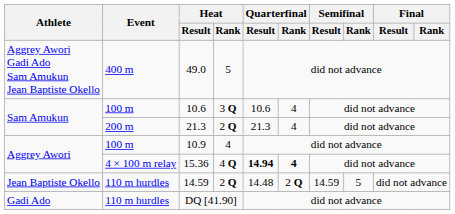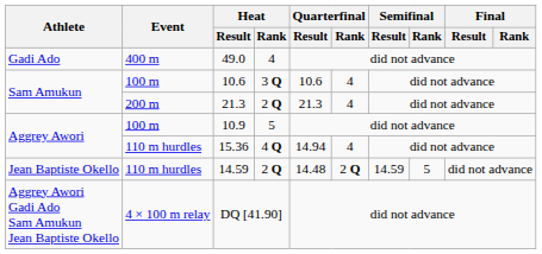49.0 | Athlete: Aggrey Awori Gadi Ado Sam Amukun Jean Baptiste Okello -> Gadi Ado
49.0 | Heat / Rank: 5 -> 4
10.9 | Heat / Rank: 4 -> 5
15.36 | Event: 4 × 100 m relay -> 110 m hurdles
15.36 | Quarterfinal / Result: bold -> normal
15.36 | Quarterfinal / Rank: bold -> normal
DQ [41.90] | Athlete: Gadi Ado -> Aggrey Awori Gadi Ado Sam Amukun Jean Baptiste Okello
DQ [41.90] | Event: 110 m hurdles -> 4 × 100 m relay
